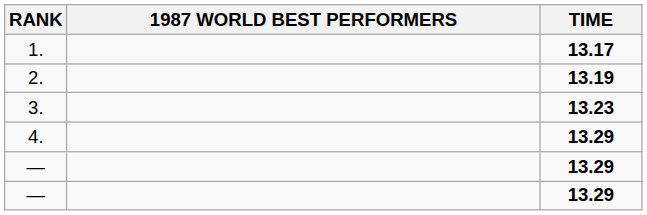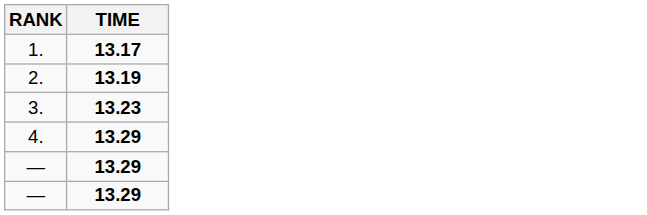- column: 1987 WORLD BEST PERFORMERS
